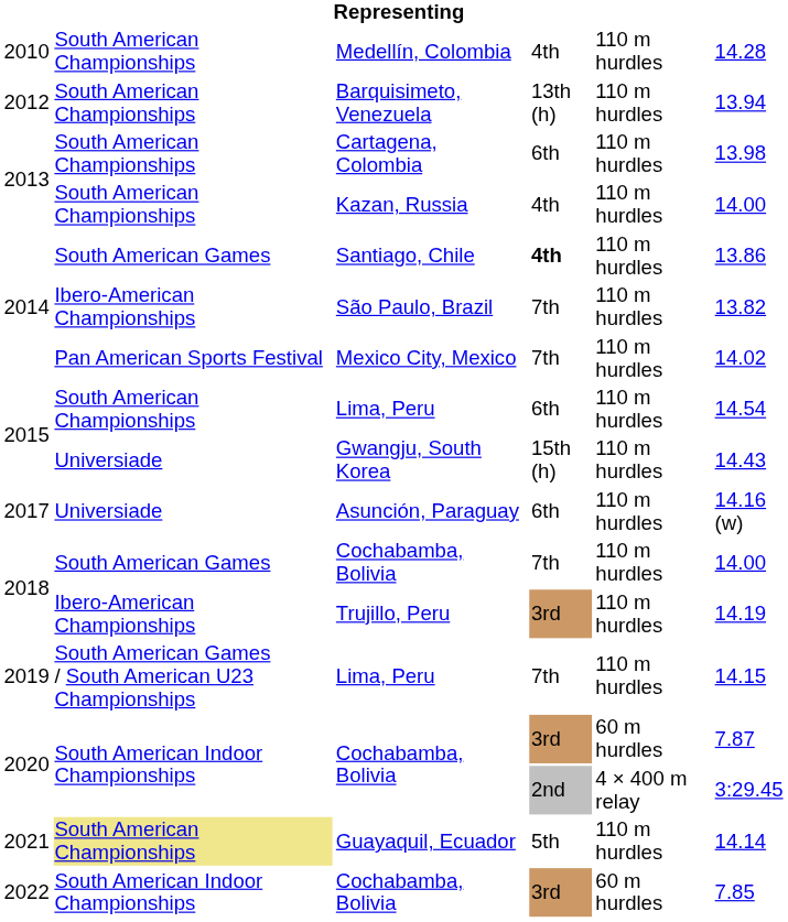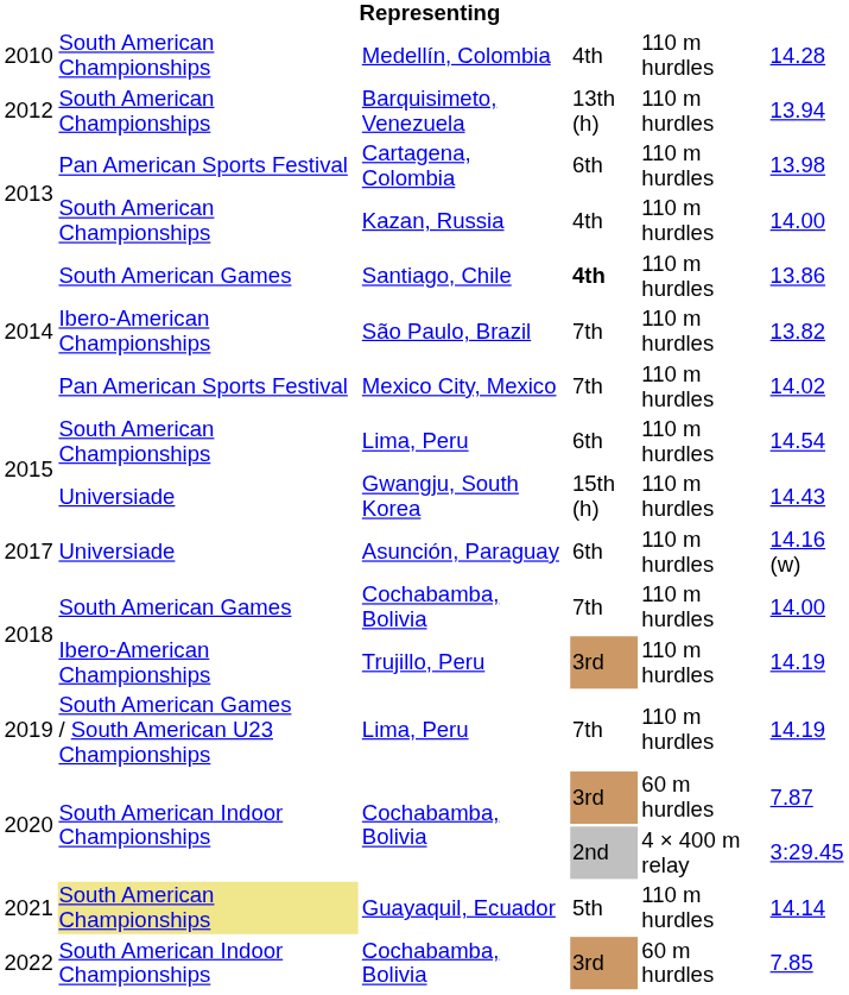Cartagena, Colombia | column 2: South American Championships -> Pan American Sports Festival
2019 / Lima, Peru | column 6: 14.15 -> 14.19
